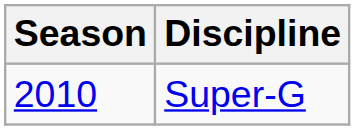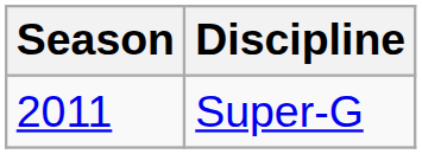Super-G | Season: 2010 -> 2011
